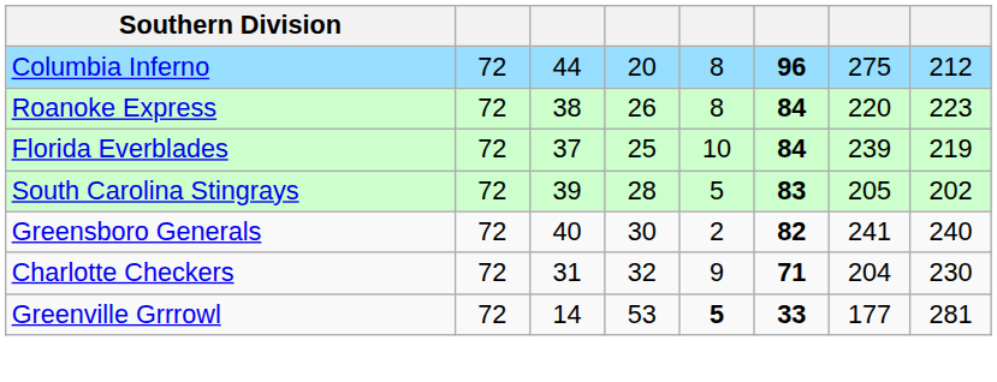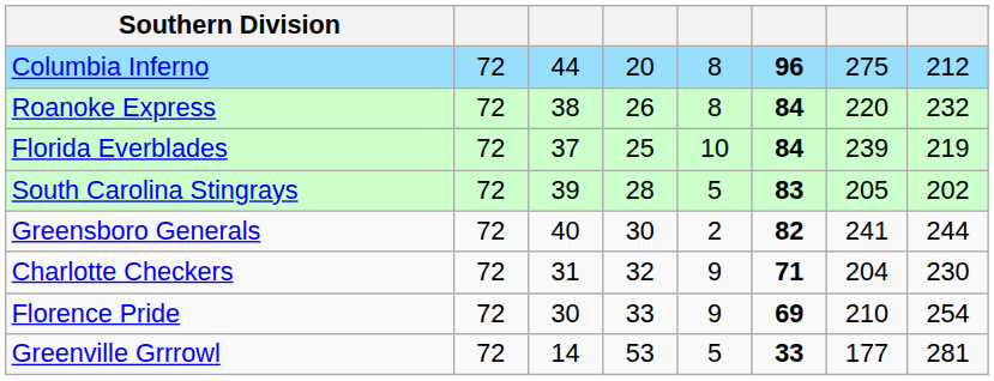Roanoke Express | column 8: 223 -> 232
Greensboro Generals | column 8: 240 -> 244
+ row: Florence Pride | 72 | 30 | 33 | 9 | 69 | 210 | 254
Greenville Grrrowl | column 5: bold -> normal
